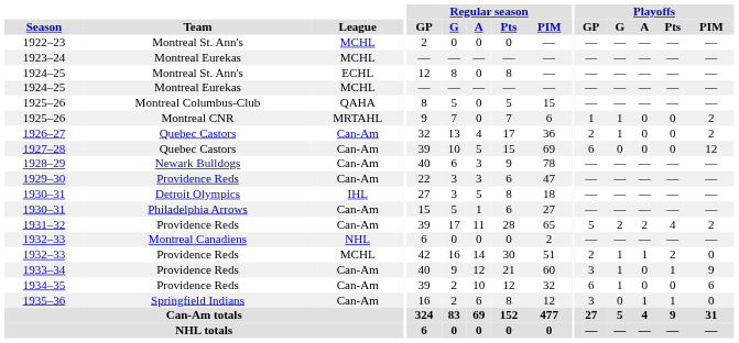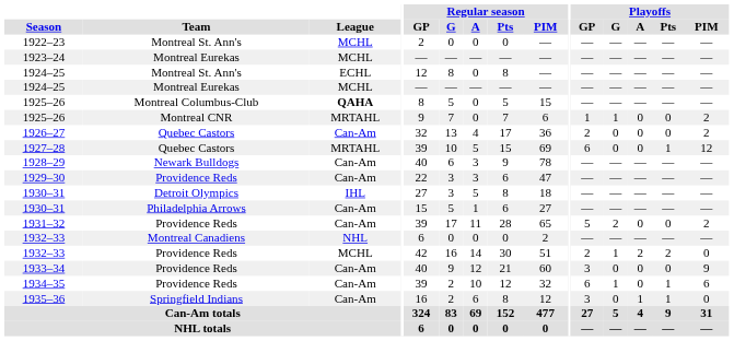1925–26 / Montreal Columbus-Club | League: normal -> bold
1926–27 | Playoffs / G: 1 -> 0
1927–28 | League: Can-Am -> MRTAHL
1927–28 | Playoffs / Pts: 0 -> 1
1931–32 | Playoffs / A: 2 -> 0
1931–32 | Playoffs / Pts: 4 -> 0
1932–33 / Providence Reds | Playoffs / A: 1 -> 2
1933–34 | Playoffs / G: 1 -> 0
1933–34 | Playoffs / Pts: 1 -> 0
1934–35 | Playoffs / Pts: 0 -> 1
